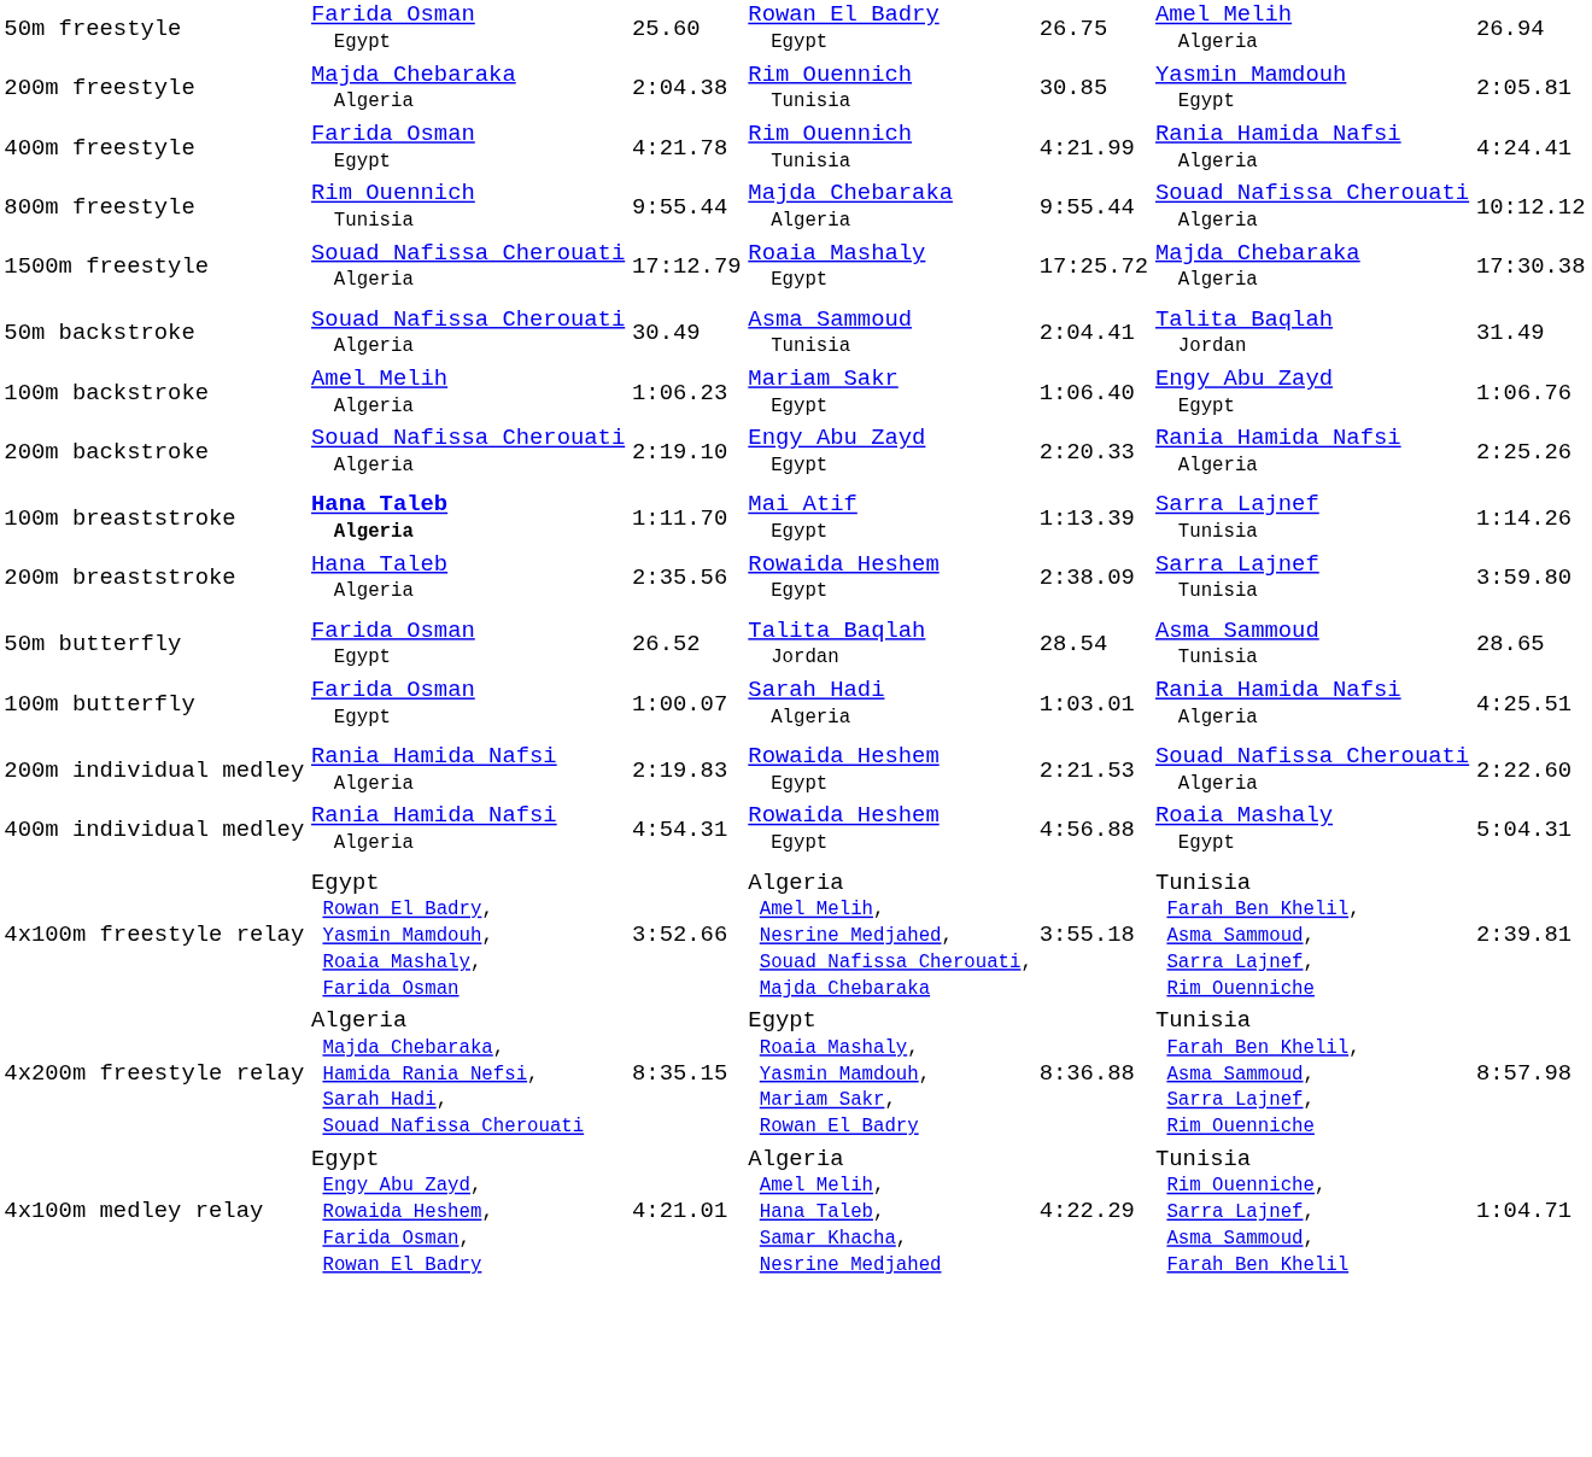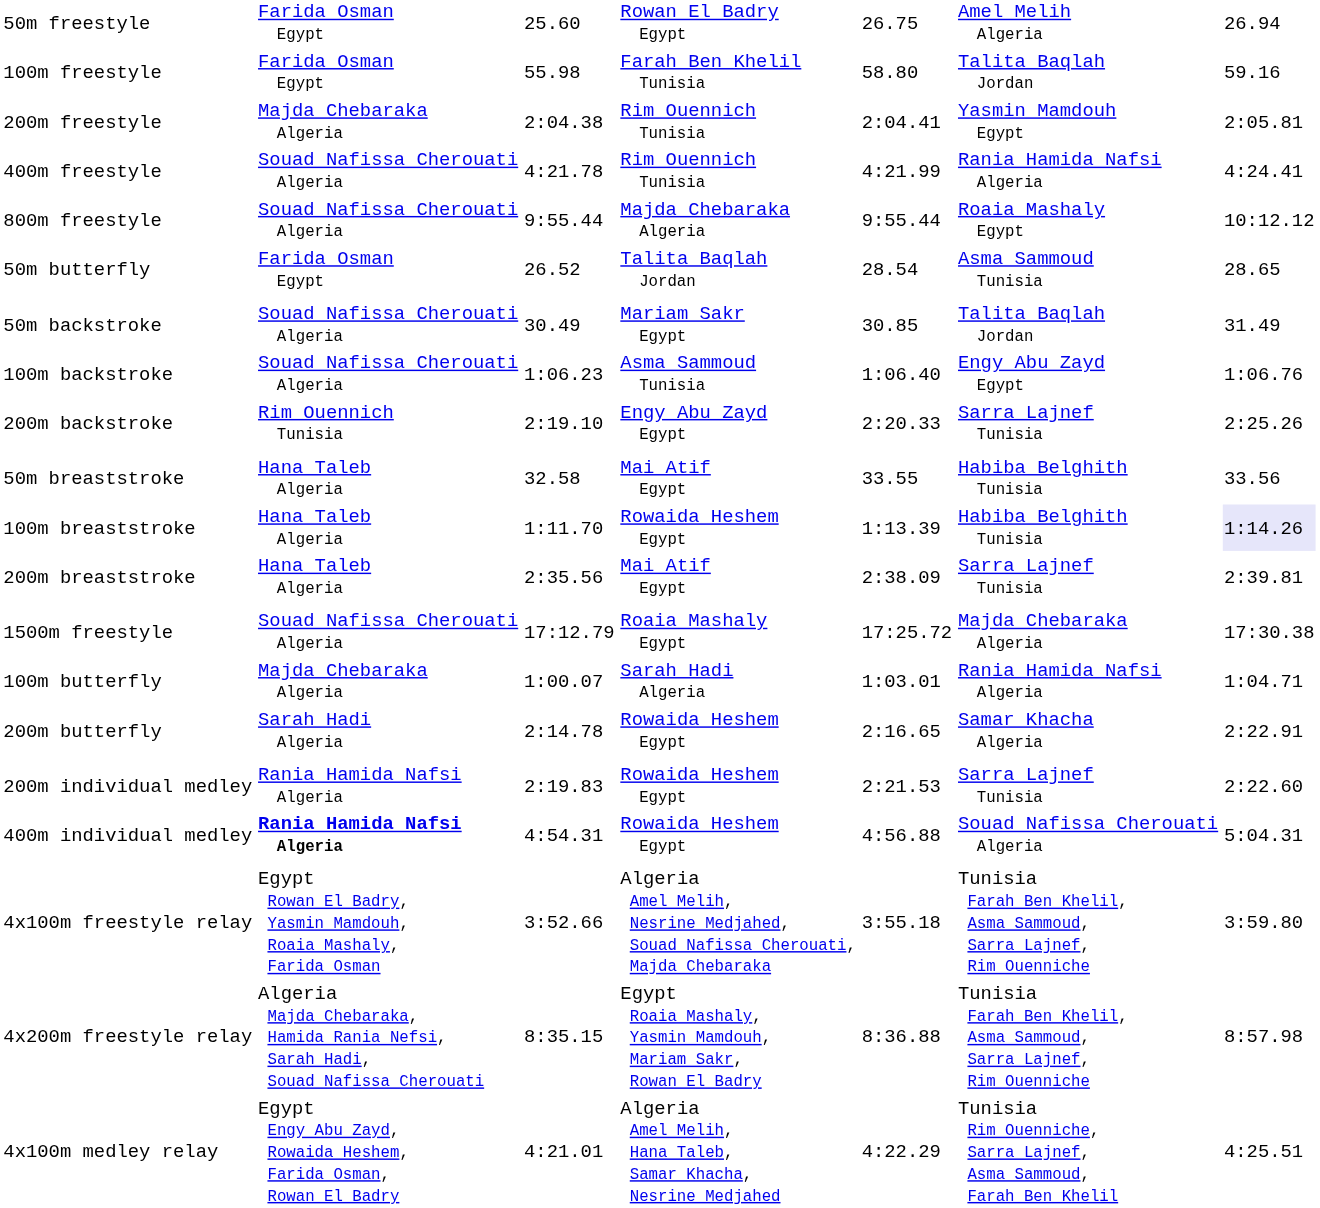+ row: 100m freestyle | Farida Osman Egypt | 55.98 | Farah Ben Khelil Tunisia | 58.80 | Talita Baqlah Jordan | 59.16
200m freestyle | column 5: 30.85 -> 2:04.41
400m freestyle | column 2: Farida Osman Egypt -> Souad Nafissa Cherouati Algeria
800m freestyle | column 2: Rim Ouennich Tunisia -> Souad Nafissa Cherouati Algeria
800m freestyle | column 6: Souad Nafissa Cherouati Algeria -> Roaia Mashaly Egypt
rows swapped: 1500m freestyle <-> 50m butterfly
50m backstroke | column 4: Asma Sammoud Tunisia -> Mariam Sakr Egypt
50m backstroke | column 5: 2:04.41 -> 30.85
100m backstroke | column 2: Amel Melih Algeria -> Souad Nafissa Cherouati Algeria
100m backstroke | column 4: Mariam Sakr Egypt -> Asma Sammoud Tunisia
200m backstroke | column 2: Souad Nafissa Cherouati Algeria -> Rim Ouennich Tunisia
200m backstroke | column 6: Rania Hamida Nafsi Algeria -> Sarra Lajnef Tunisia
+ row: 50m breaststroke | Hana Taleb Algeria | 32.58 | Mai Atif Egypt | 33.55 | Habiba Belghith Tunisia | 33.56
100m breaststroke | column 2: bold -> normal
100m breaststroke | column 4: Mai Atif Egypt -> Rowaida Heshem Egypt
100m breaststroke | column 6: Sarra Lajnef Tunisia -> Habiba Belghith Tunisia
100m breaststroke | column 7: no background -> lavender background
200m breaststroke | column 4: Rowaida Heshem Egypt -> Mai Atif Egypt
200m breaststroke | column 7: 3:59.80 -> 2:39.81
100m butterfly | column 2: Farida Osman Egypt -> Majda Chebaraka Algeria
100m butterfly | column 7: 4:25.51 -> 1:04.71
+ row: 200m butterfly | Sarah Hadi Algeria | 2:14.78 | Rowaida Heshem Egypt | 2:16.65 | Samar Khacha Algeria | 2:22.91
200m individual medley | column 6: Souad Nafissa Cherouati Algeria -> Sarra Lajnef Tunisia
400m individual medley | column 2: normal -> bold
400m individual medley | column 6: Roaia Mashaly Egypt -> Souad Nafissa Cherouati Algeria
4x100m freestyle relay | column 7: 2:39.81 -> 3:59.80
4x100m medley relay | column 7: 1:04.71 -> 4:25.51
